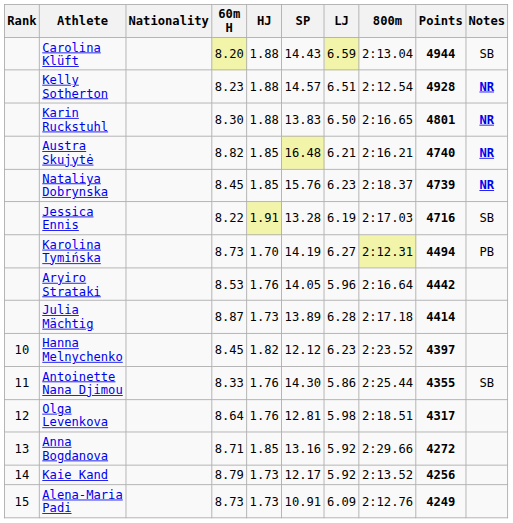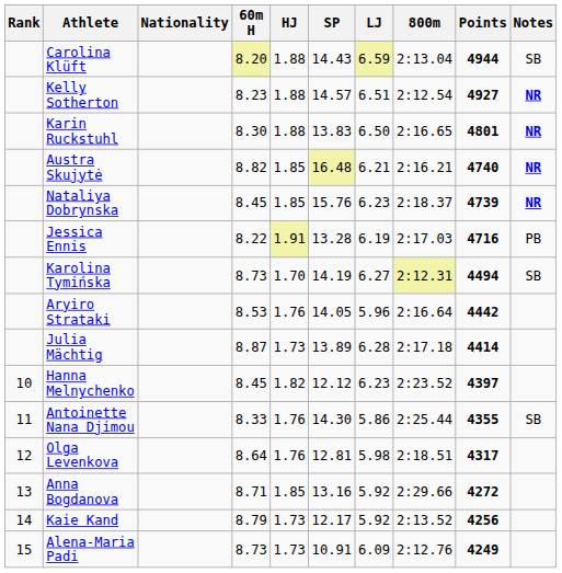Kelly Sotherton | Points: 4928 -> 4927
Jessica Ennis | Notes: SB -> PB
Karolina Tymińska | Notes: PB -> SB
